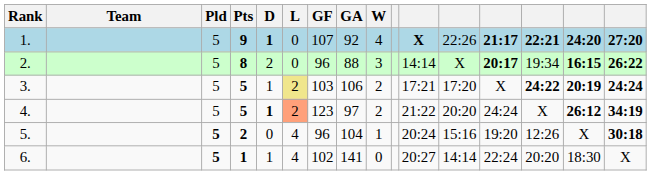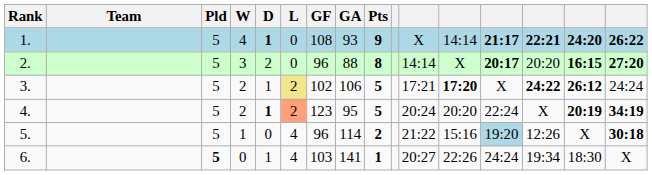columns swapped: W <-> Pts
1. | GF: 107 -> 108
1. | GA: 92 -> 93
1. | column 11: bold -> normal
1. | column 12: 22:26 -> 14:14
1. | column 16: 27:20 -> 26:22
2. | column 14: 19:34 -> 20:20
2. | column 16: 26:22 -> 27:20
3. | GF: 103 -> 102
3. | column 12: normal -> bold
3. | column 15: 20:19 -> 26:12
3. | column 16: bold -> normal
4. | GA: 97 -> 95
4. | column 11: 21:22 -> 20:24
4. | column 13: 24:24 -> 22:24
4. | column 15: 26:12 -> 20:19
5. | Pld: bold -> normal
5. | GA: 104 -> 114
5. | column 11: 20:24 -> 21:22
5. | column 13: no background -> lightblue background
6. | GF: 102 -> 103
6. | column 12: 14:14 -> 22:26
6. | column 13: 22:24 -> 24:24
6. | column 14: 20:20 -> 19:34
